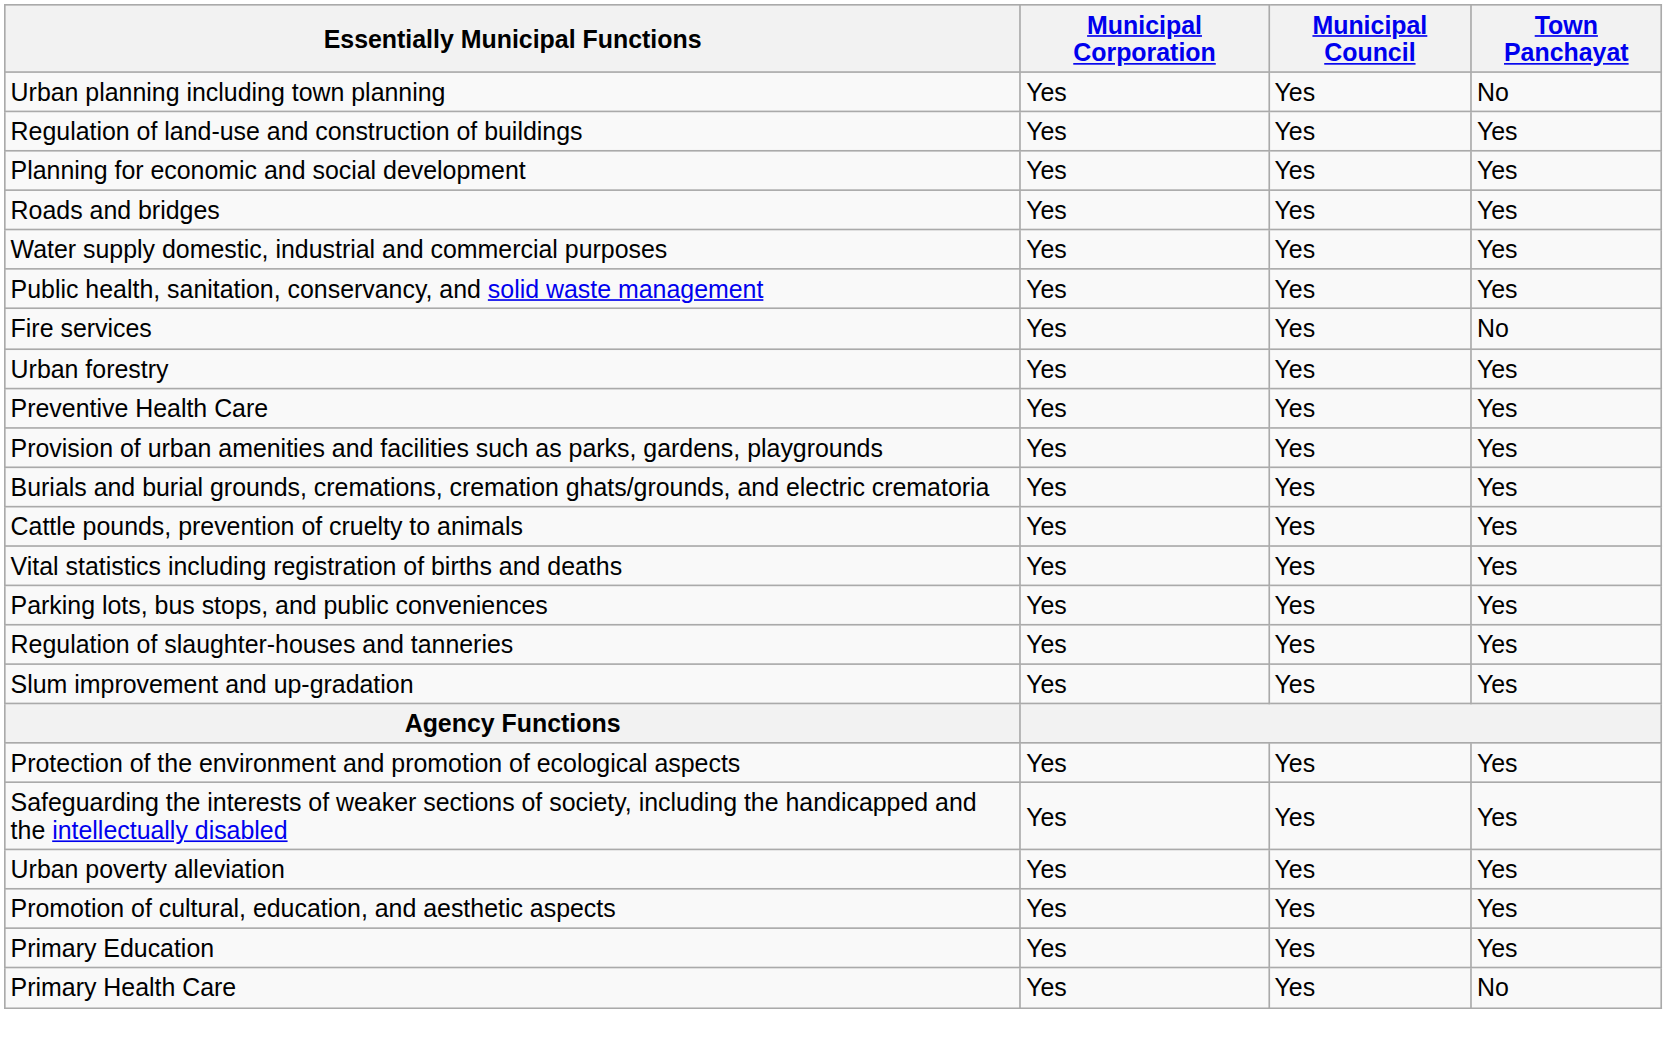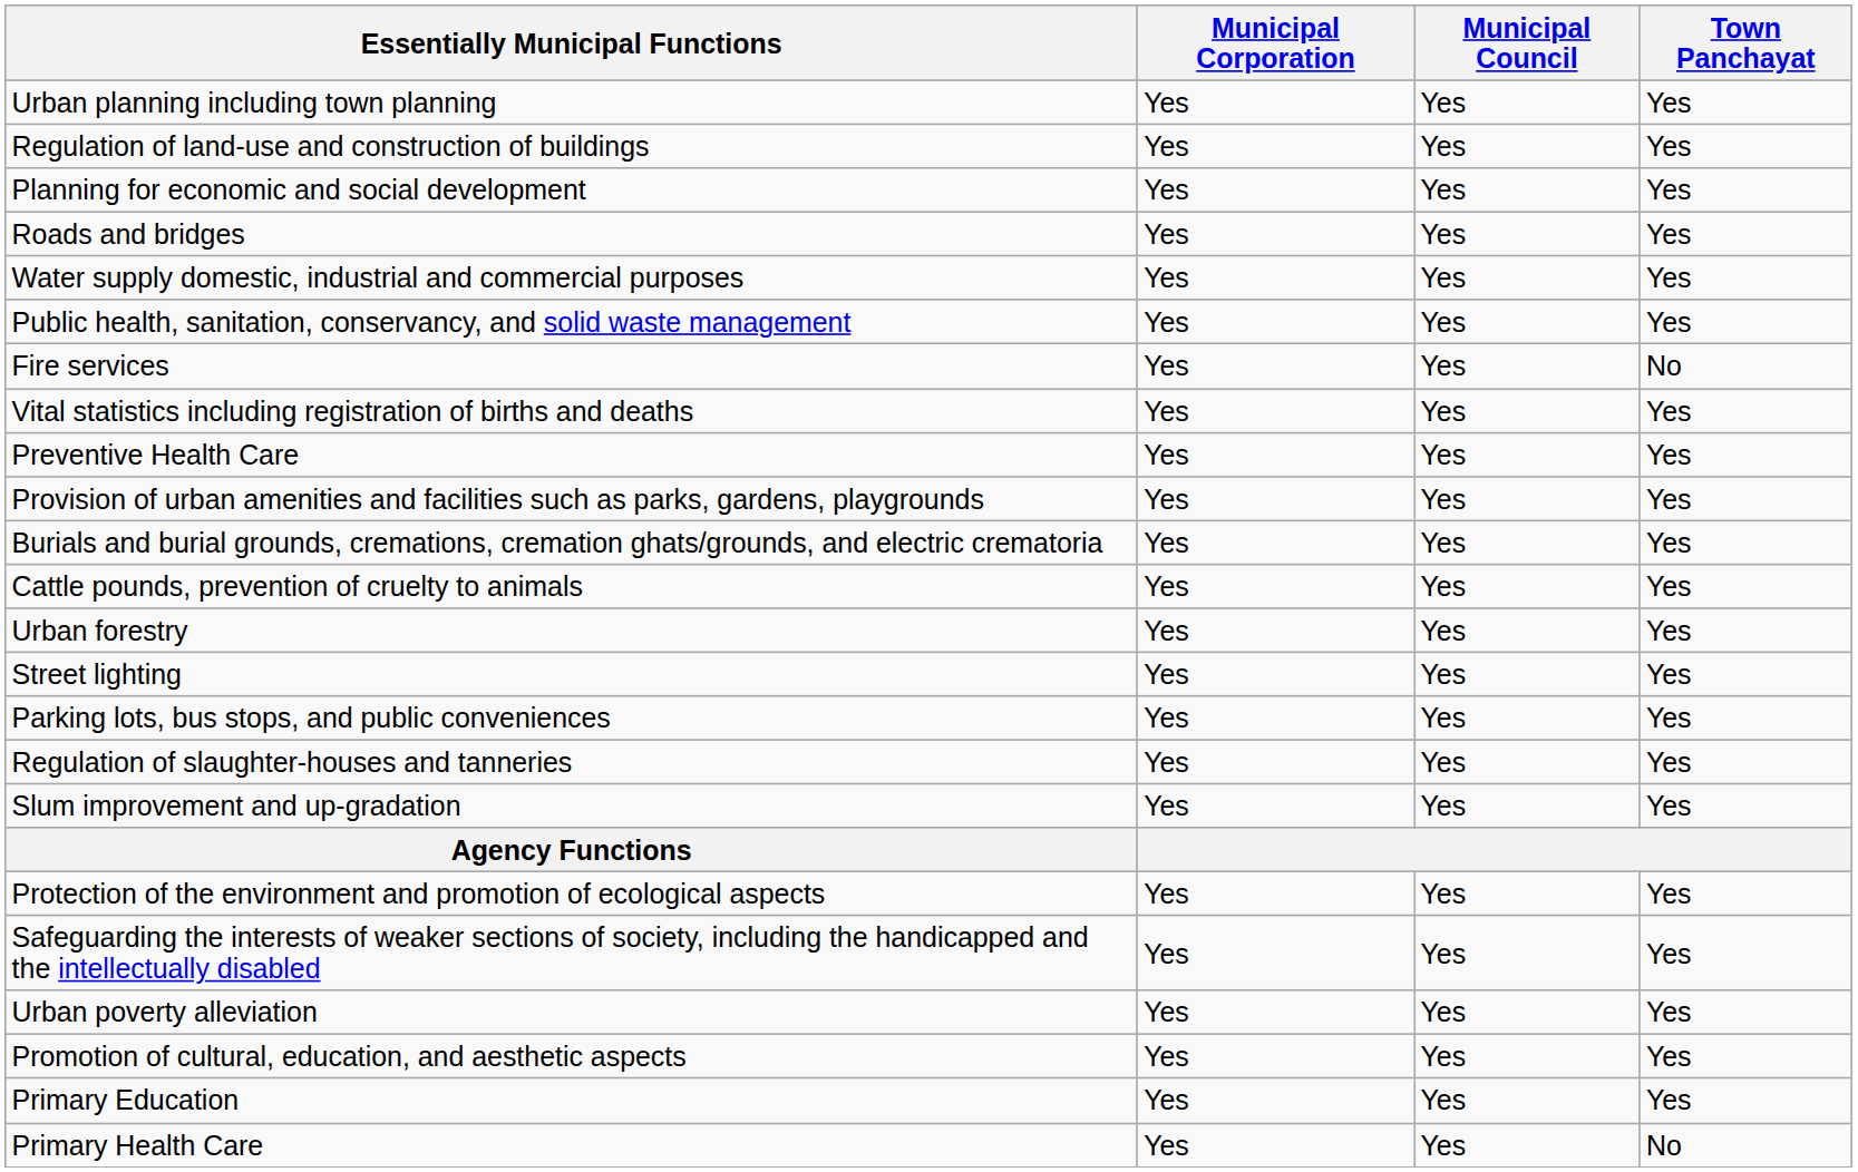Urban planning including town planning | Town Panchayat: No -> Yes
rows swapped: Urban forestry <-> Vital statistics including registration of births and deaths
+ row: Street lighting | Yes | Yes | Yes
